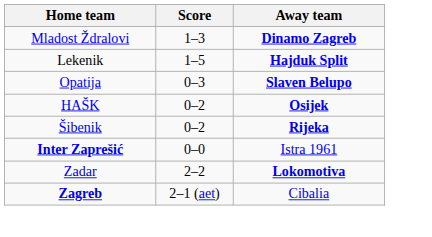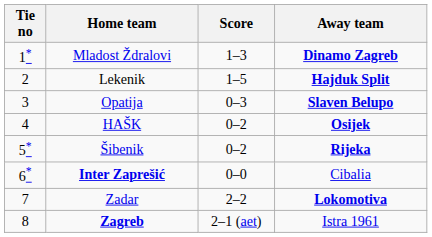+ column: Tie no | 1* | 2 | 3 | 4 | 5* | 6* | 7 | 8
Inter Zaprešić | Away team: Istra 1961 -> Cibalia
Zagreb | Away team: Cibalia -> Istra 1961
